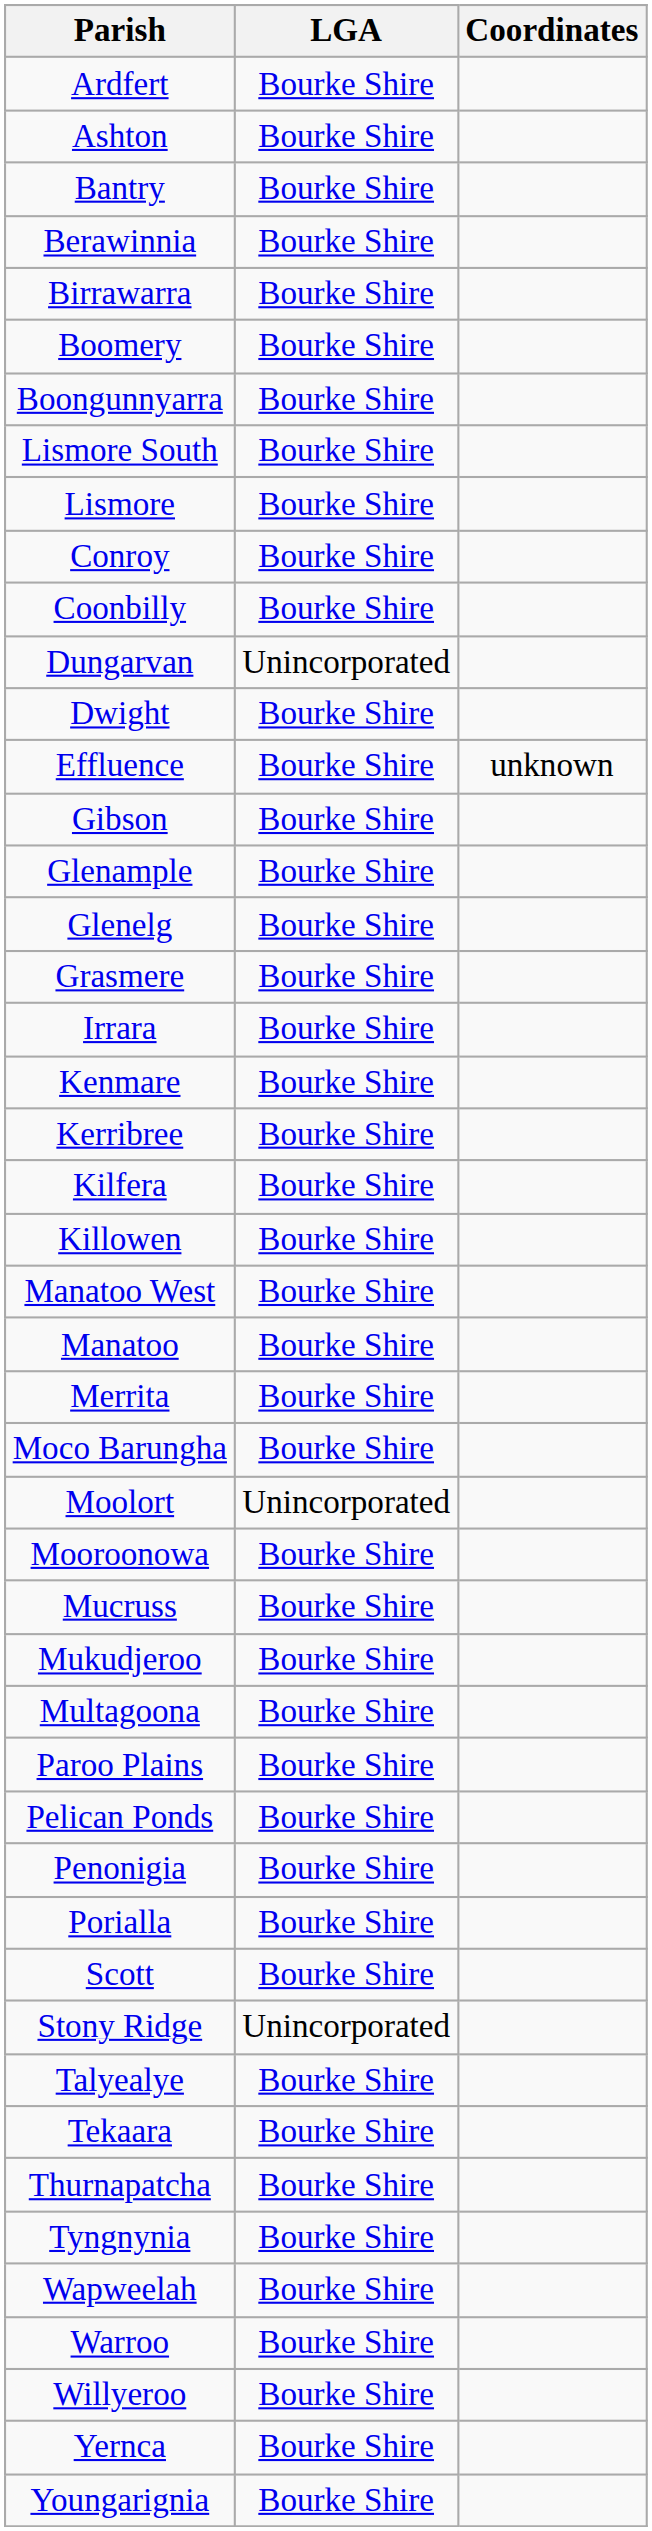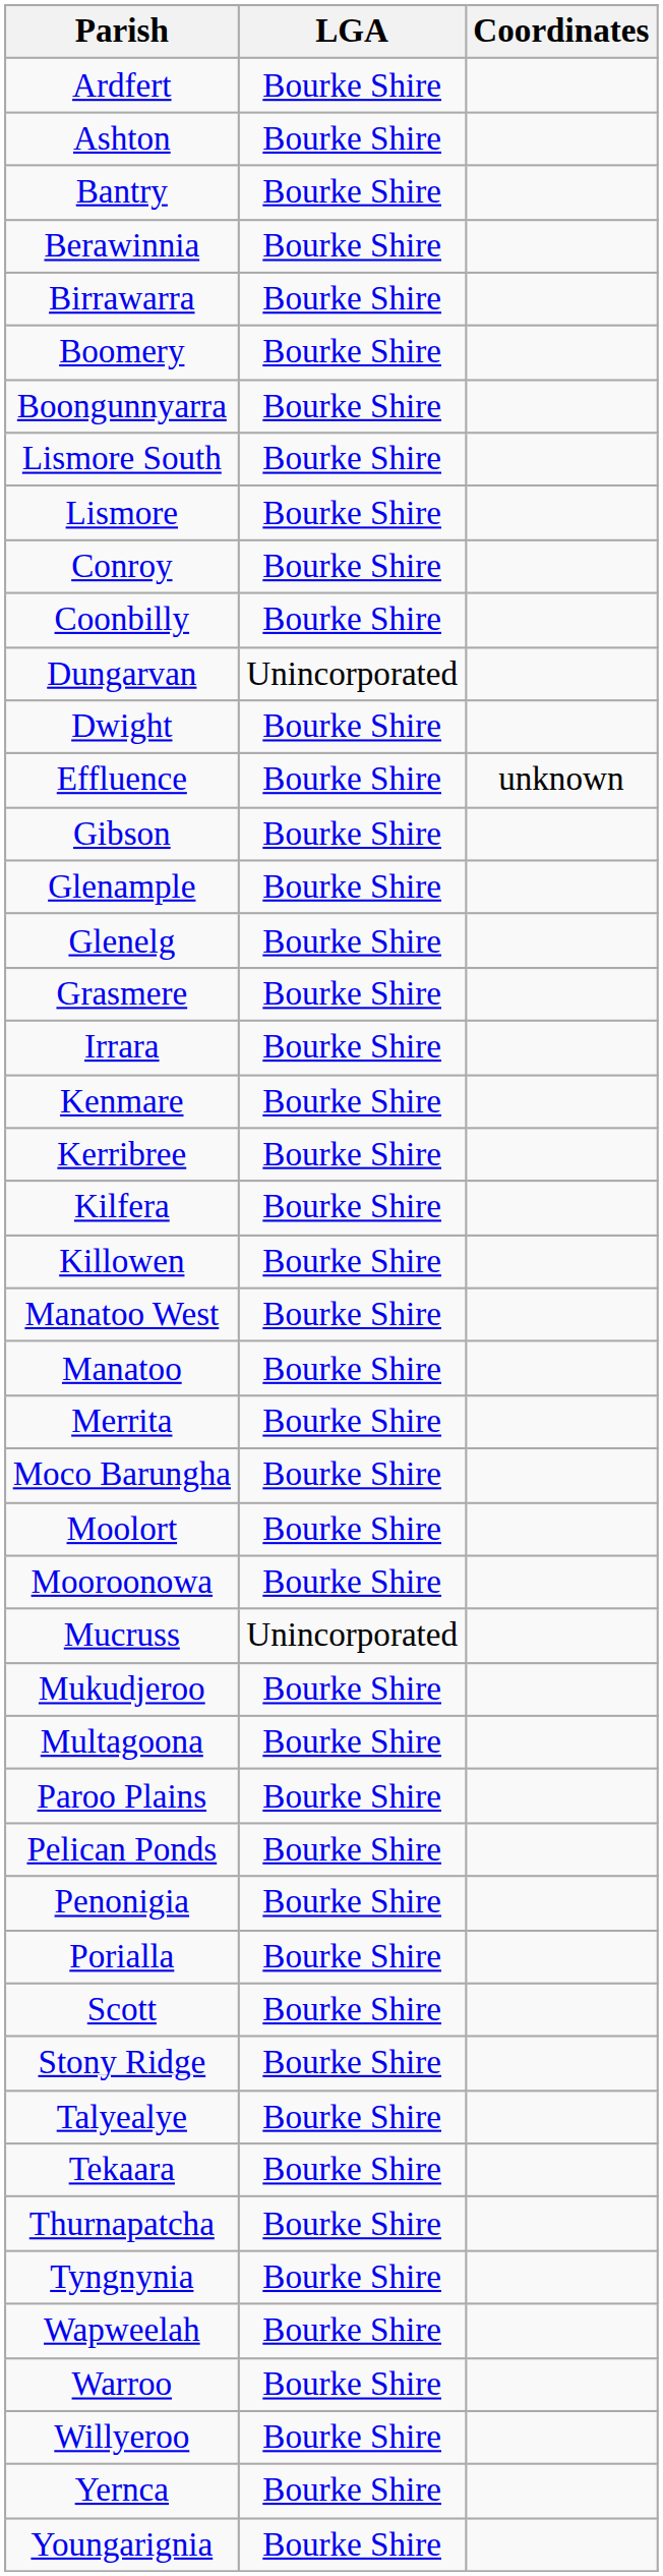Moolort | LGA: Unincorporated -> Bourke Shire
Mucruss | LGA: Bourke Shire -> Unincorporated
Stony Ridge | LGA: Unincorporated -> Bourke Shire
